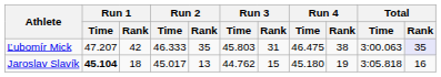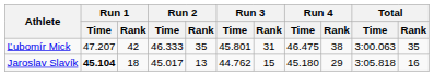Ľubomír Mick | Run 3 / Time: 45.803 -> 45.801
Ľubomír Mick | Total / Rank: lavender background -> no background
Jaroslav Slavík | Run 4 / Rank: 19 -> 29
